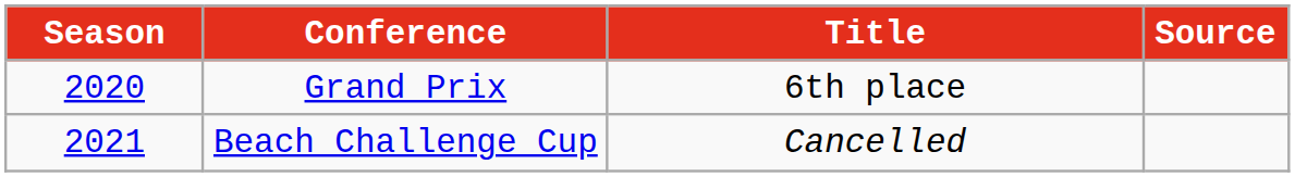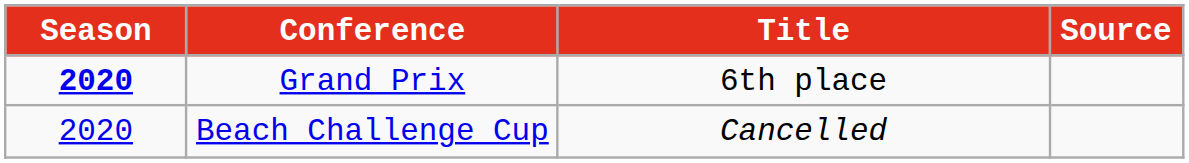Grand Prix | Season: normal -> bold
Beach Challenge Cup | Season: 2021 -> 2020
